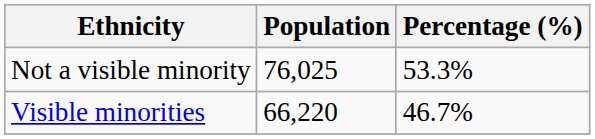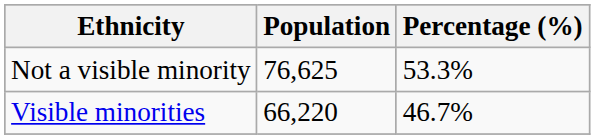Not a visible minority | Population: 76,025 -> 76,625
